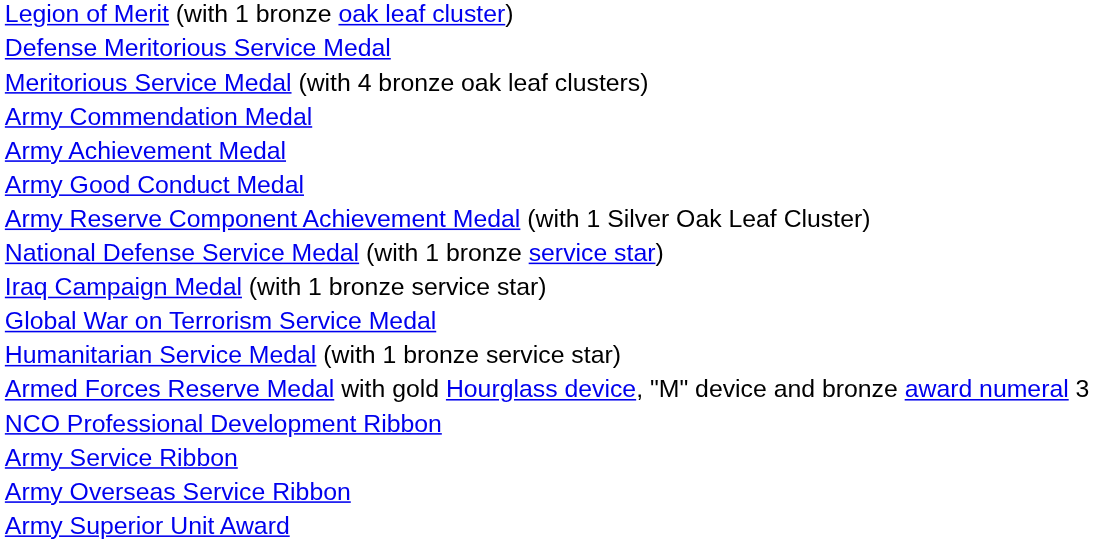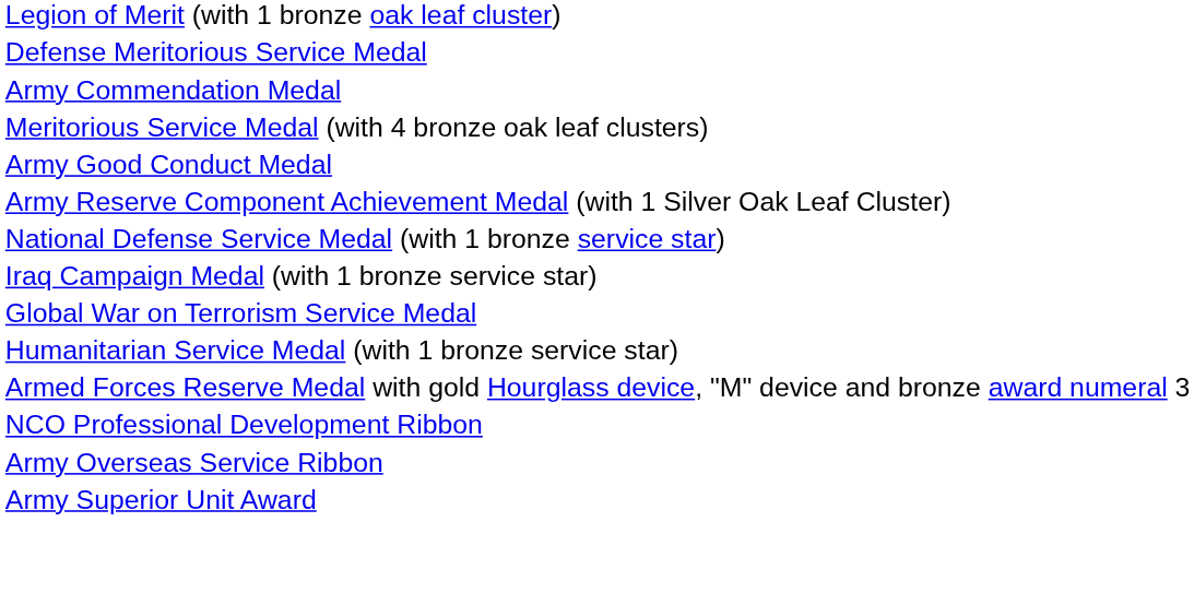rows swapped: Meritorious Service Medal (with 4 bronze oak leaf clusters) <-> Army Commendation Medal
- row: Army Achievement Medal
- row: Army Service Ribbon
